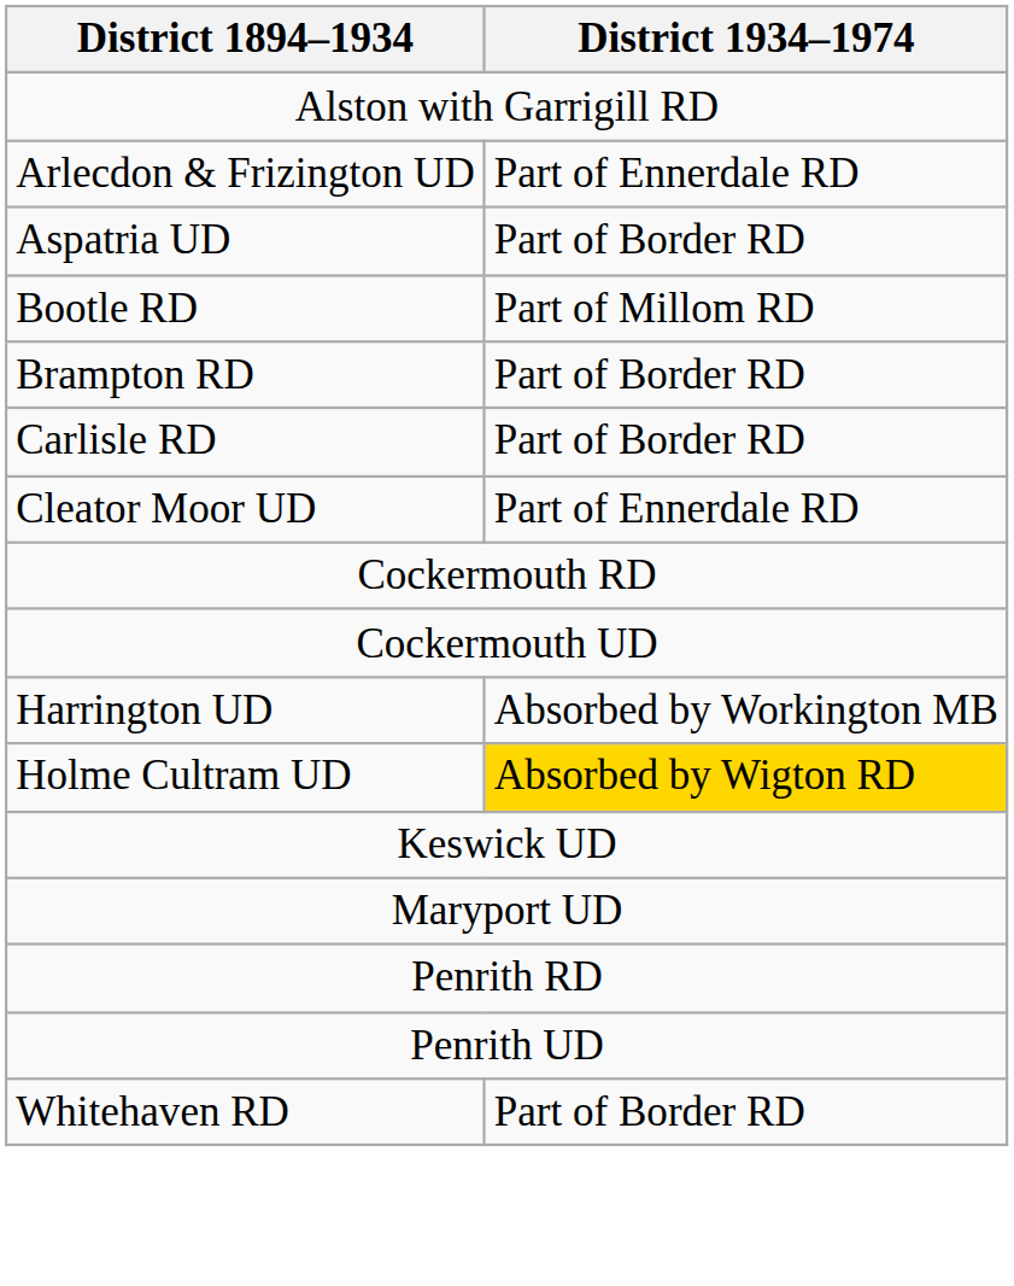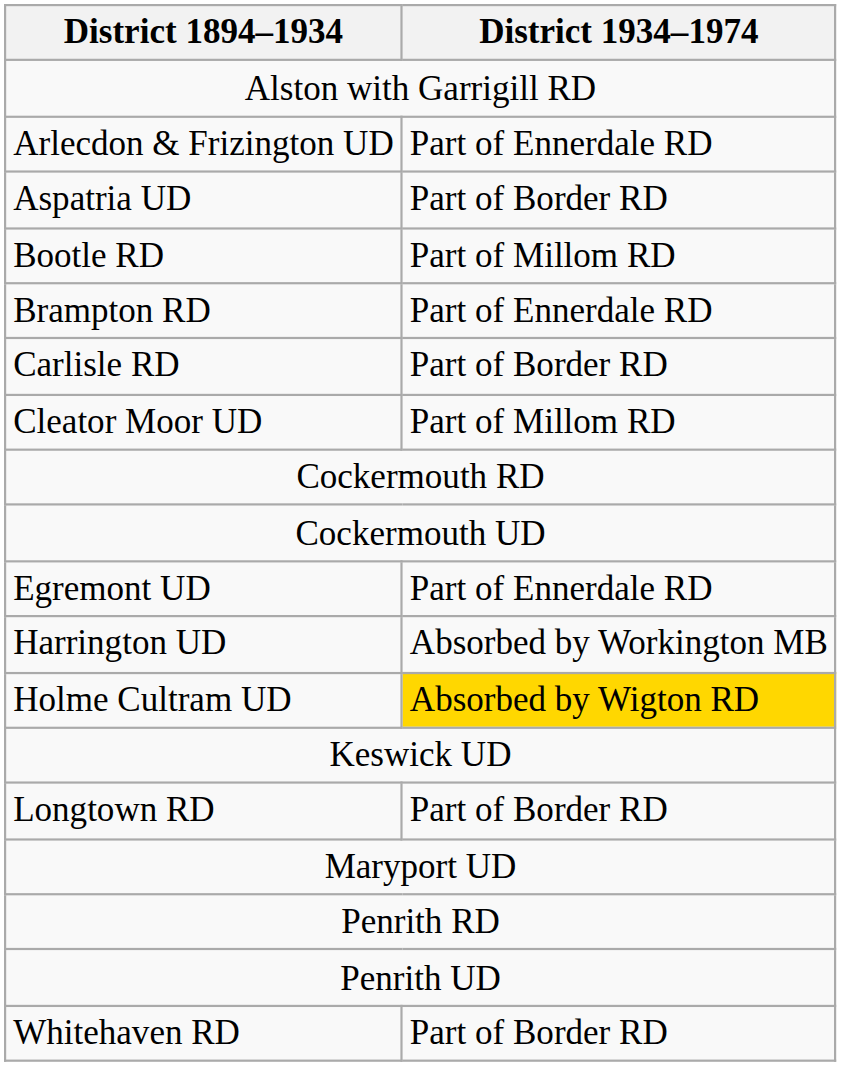Brampton RD | District 1934–1974: Part of Border RD -> Part of Ennerdale RD
Cleator Moor UD | District 1934–1974: Part of Ennerdale RD -> Part of Millom RD
+ row: Egremont UD | Part of Ennerdale RD
+ row: Longtown RD | Part of Border RD
